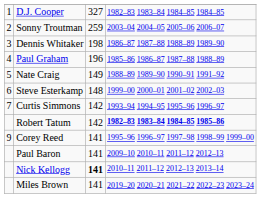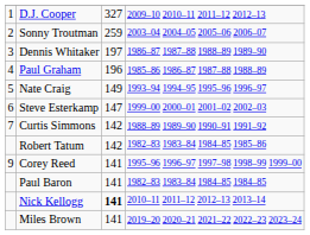D.J. Cooper | column 4: 1982–83 1983–84 1984–85 1984–85 -> 2009–10 2010–11 2011–12 2012–13
Dennis Whitaker | column 3: 198 -> 197
Nate Craig | column 4: 1988–89 1989–90 1990–91 1991–92 -> 1993–94 1994–95 1995–96 1996–97
Steve Esterkamp | column 3: 148 -> 147
Curtis Simmons | column 4: 1993–94 1994–95 1995–96 1996–97 -> 1988–89 1989–90 1990–91 1991–92
Robert Tatum | column 4: bold -> normal
Paul Baron | column 4: 2009–10 2010–11 2011–12 2012–13 -> 1982–83 1983–84 1984–85 1984–85
